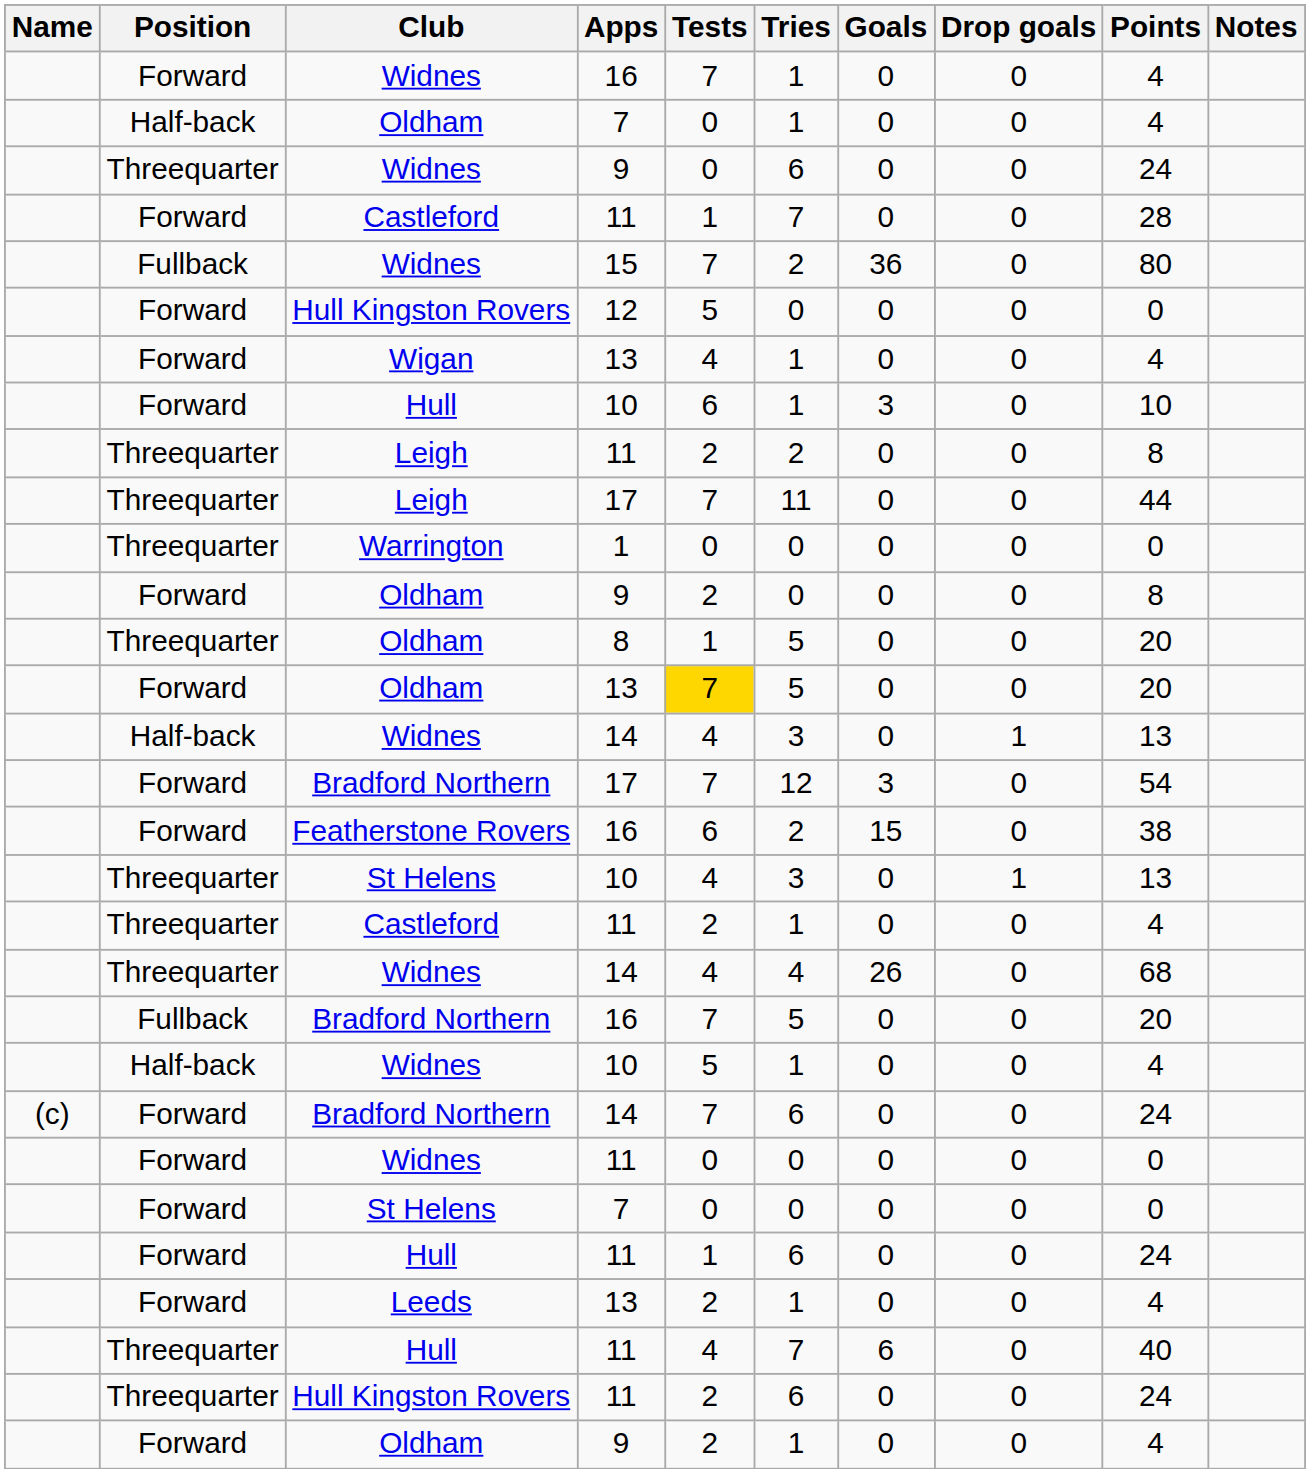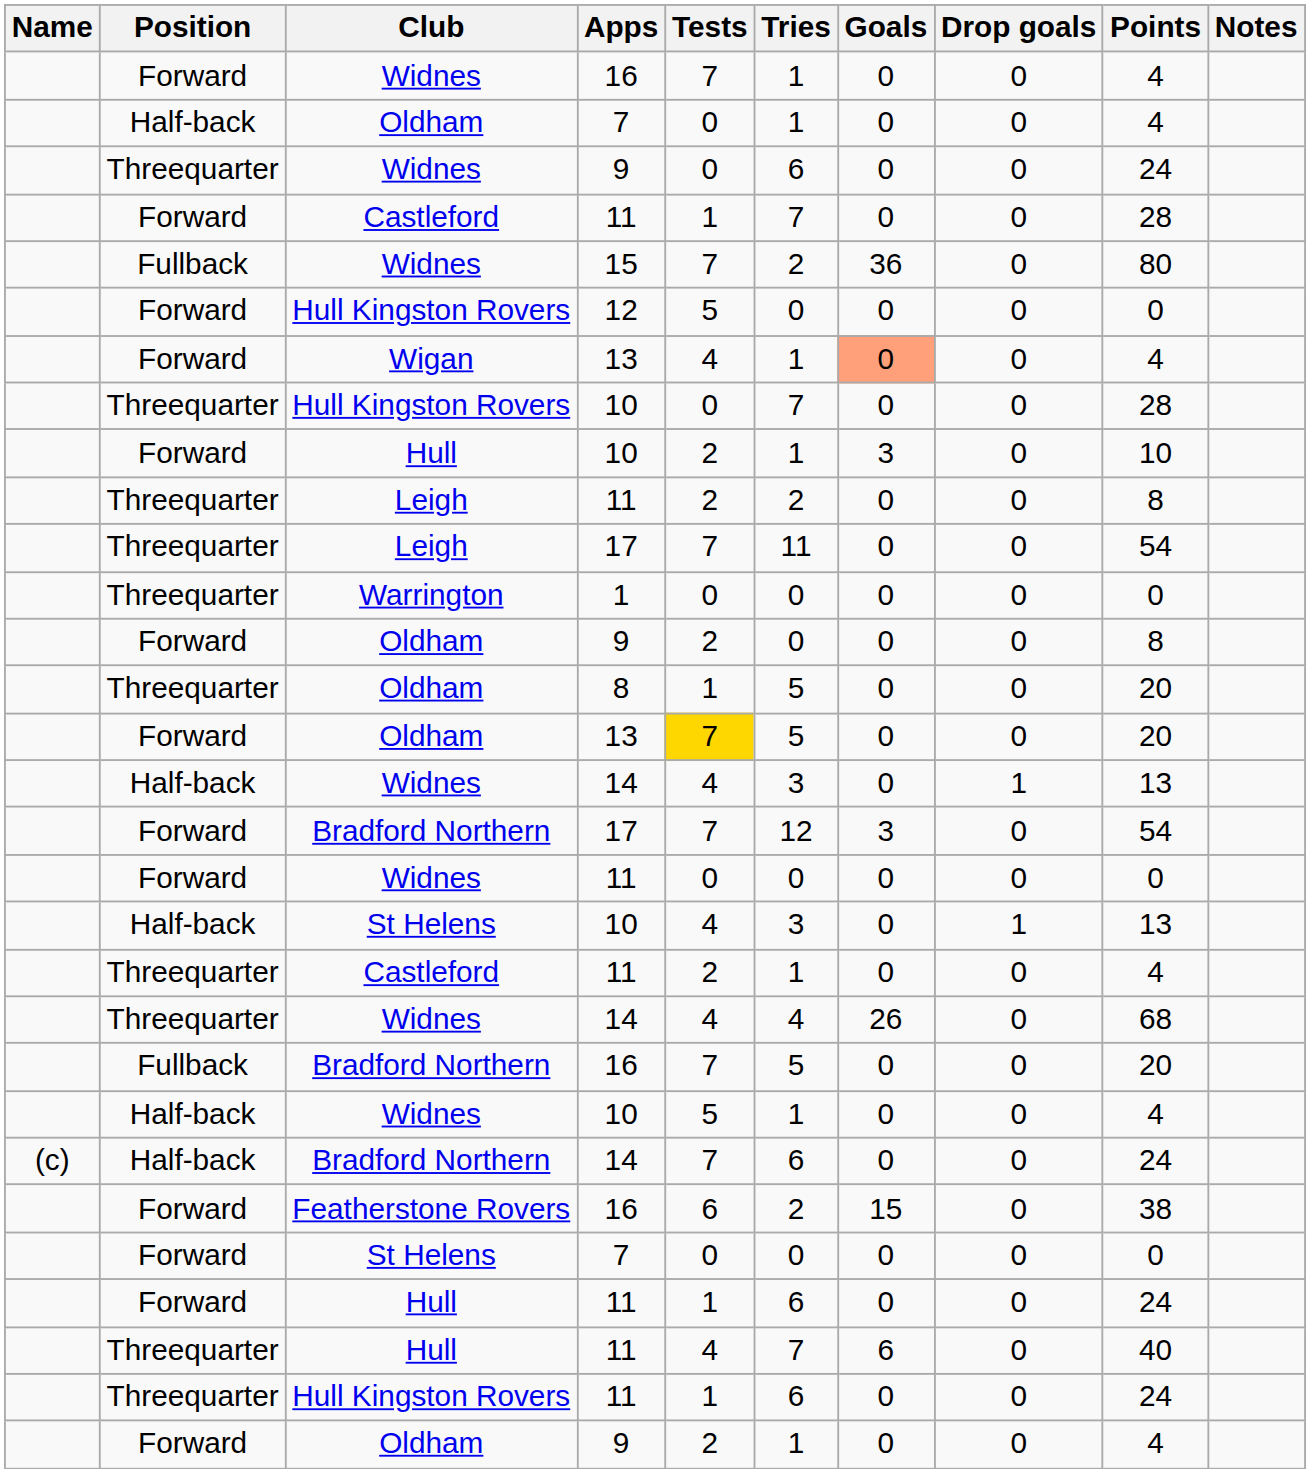Wigan | Goals: no background -> lightsalmon background
+ row: Threequarter | Hull Kingston Rovers | 10 | 0 | 7 | 0 | 0 | 28
Hull / 10 | Tests: 6 -> 2
Leigh / 17 | Points: 44 -> 54
rows swapped: Featherstone Rovers <-> Widnes / 11
St Helens / 10 | Position: Threequarter -> Half-back
Bradford Northern / 14 | Position: Forward -> Half-back
- row: Forward | Leeds | 13 | 2 | 1 | 0 | 0 | 4
Hull Kingston Rovers / 11 | Tests: 2 -> 1
